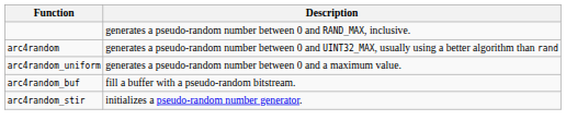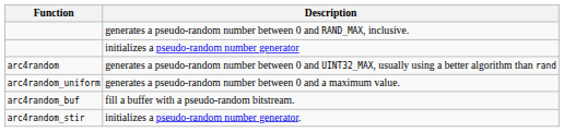+ row: initializes a pseudo-random number generator
